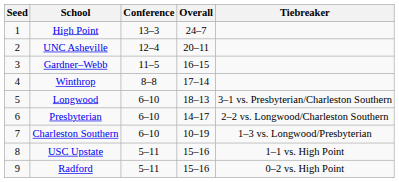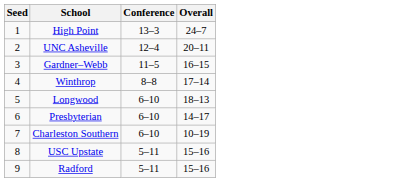- column: Tiebreaker | 3–1 vs. Presbyterian/Charleston Southern | 2–2 vs. Longwood/Charleston Southern | 1–3 vs. Longwood/Presbyterian | 1–1 vs. High Point | 0–2 vs. High Point
